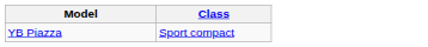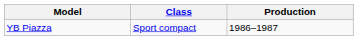+ column: Production | 1986–1987
